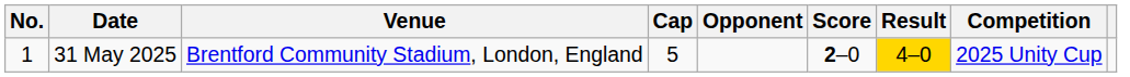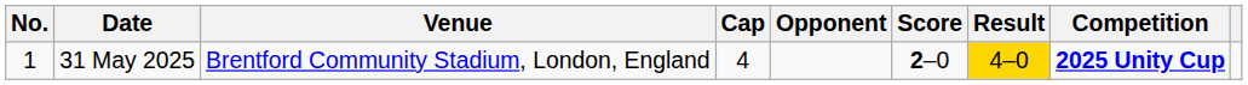31 May 2025 | Cap: 5 -> 4
31 May 2025 | Competition: normal -> bold
